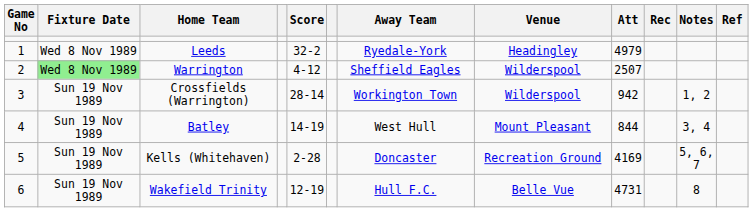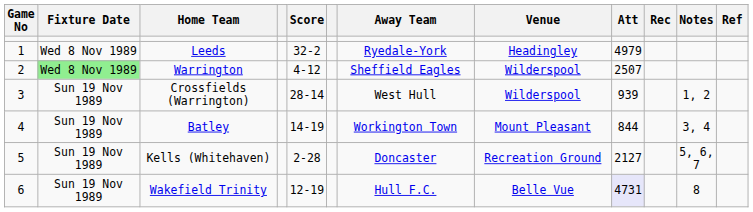Crossfields (Warrington) | Away Team: Workington Town -> West Hull
Crossfields (Warrington) | Att: 942 -> 939
Batley | Away Team: West Hull -> Workington Town
Kells (Whitehaven) | Att: 4169 -> 2127
Wakefield Trinity | Att: no background -> lavender background
